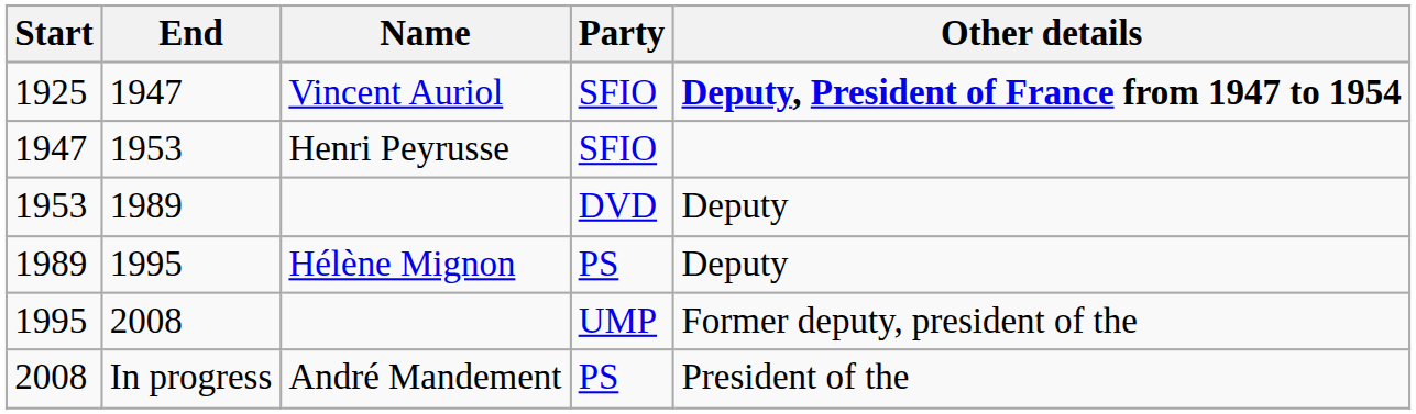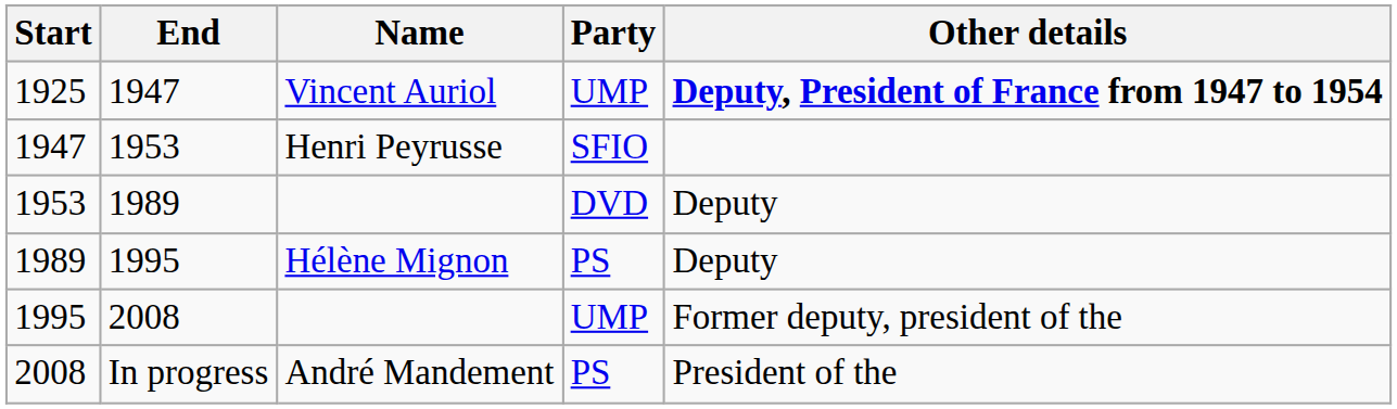1925 | Party: SFIO -> UMP
